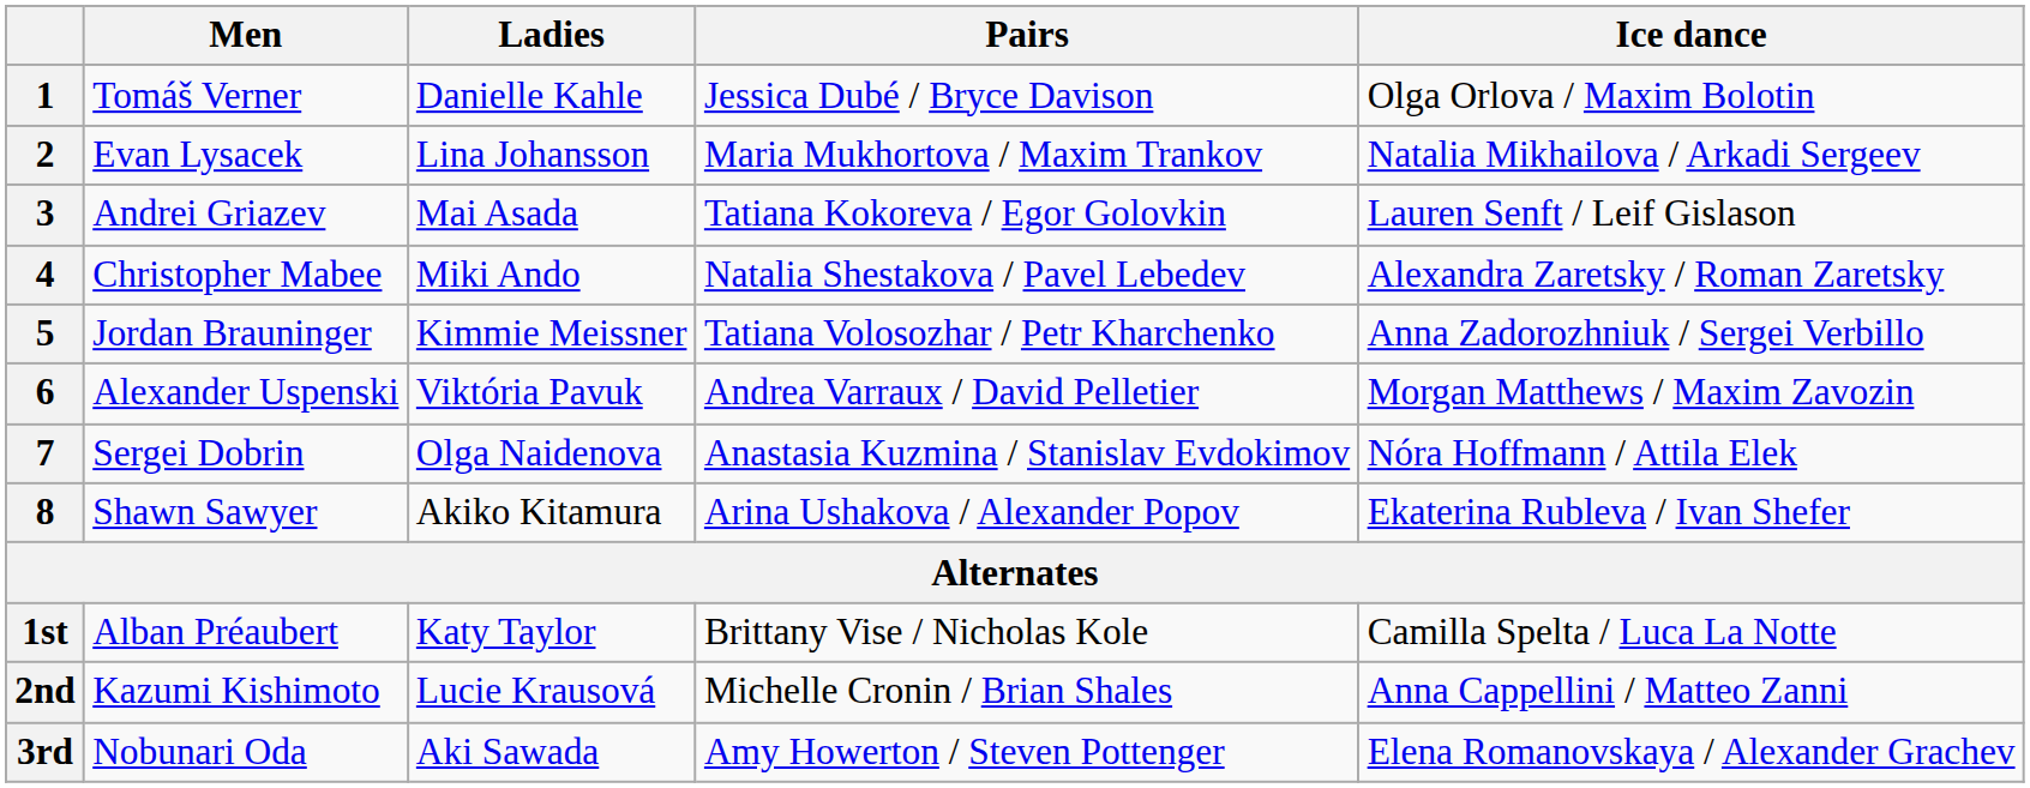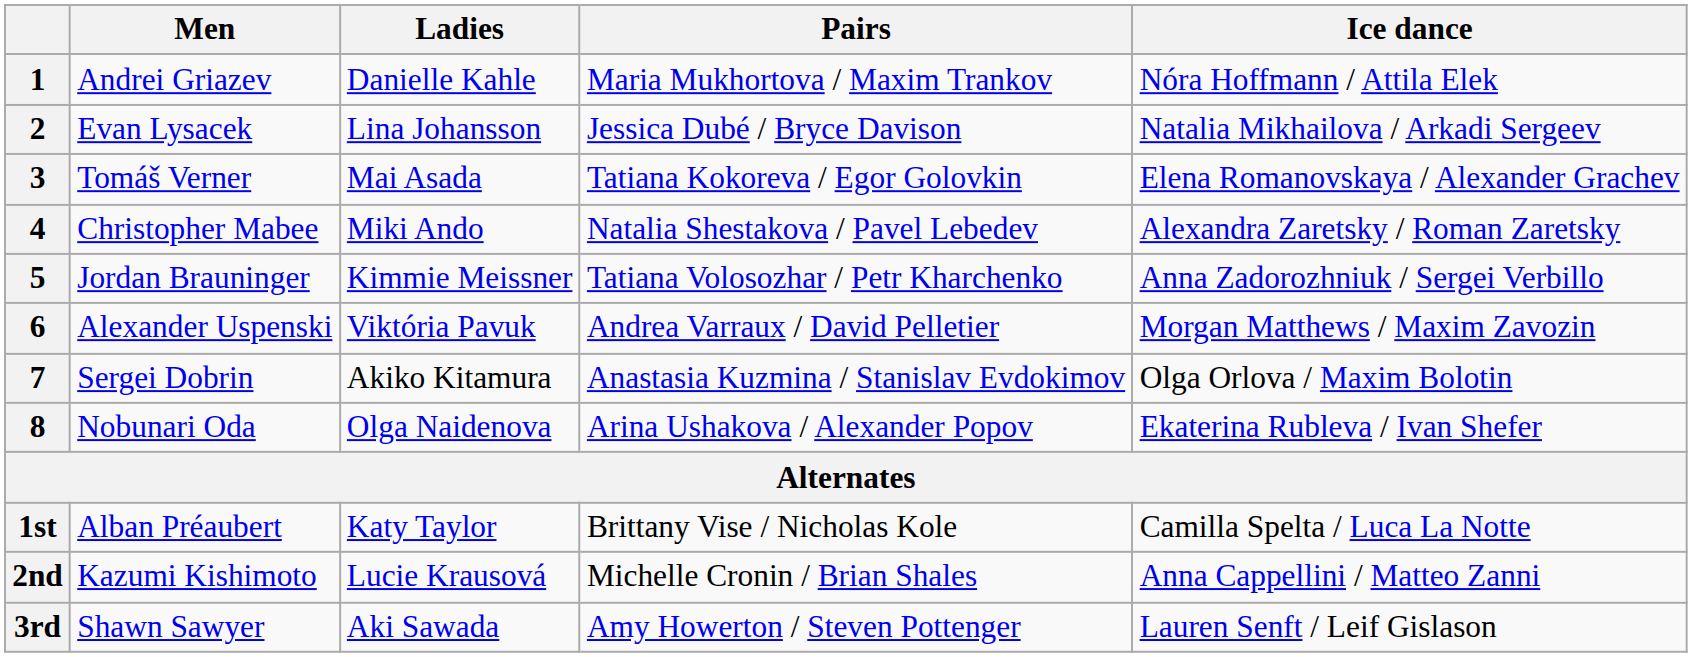1 | Men: Tomáš Verner -> Andrei Griazev
1 | Pairs: Jessica Dubé / Bryce Davison -> Maria Mukhortova / Maxim Trankov
1 | Ice dance: Olga Orlova / Maxim Bolotin -> Nóra Hoffmann / Attila Elek
2 | Pairs: Maria Mukhortova / Maxim Trankov -> Jessica Dubé / Bryce Davison
3 | Men: Andrei Griazev -> Tomáš Verner
3 | Ice dance: Lauren Senft / Leif Gislason -> Elena Romanovskaya / Alexander Grachev
7 | Ladies: Olga Naidenova -> Akiko Kitamura
7 | Ice dance: Nóra Hoffmann / Attila Elek -> Olga Orlova / Maxim Bolotin
8 | Men: Shawn Sawyer -> Nobunari Oda
8 | Ladies: Akiko Kitamura -> Olga Naidenova
3rd | Men: Nobunari Oda -> Shawn Sawyer
3rd | Ice dance: Elena Romanovskaya / Alexander Grachev -> Lauren Senft / Leif Gislason
